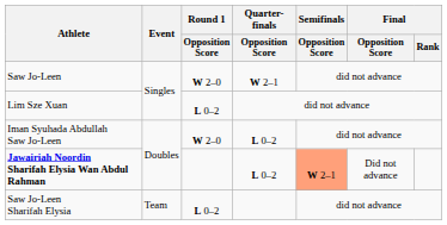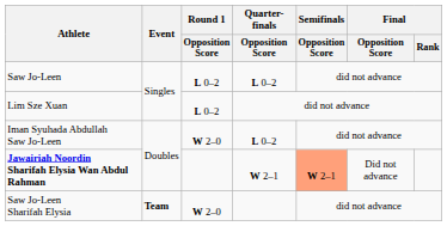Saw Jo-Leen | Round 1 / Opposition Score: W 2–0 -> L 0–2
Saw Jo-Leen | Quarter-finals / Opposition Score: W 2–1 -> L 0–2
Jawairiah Noordin Sharifah Elysia Wan Abdul Rahman | Quarter-finals / Opposition Score: L 0–2 -> W 2–1
Saw Jo-Leen Sharifah Elysia | Event: normal -> bold
Saw Jo-Leen Sharifah Elysia | Round 1 / Opposition Score: L 0–2 -> W 2–0
